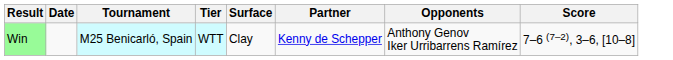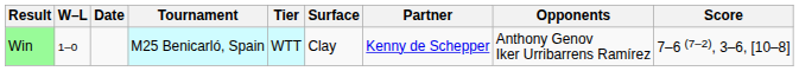+ column: W–L | 1–0
